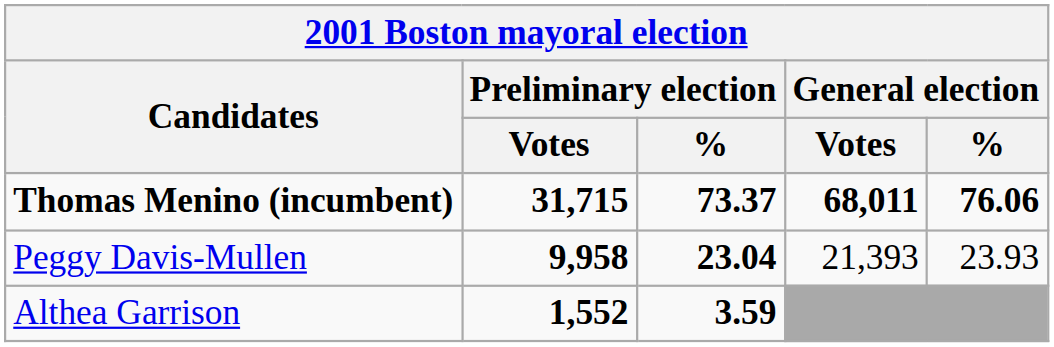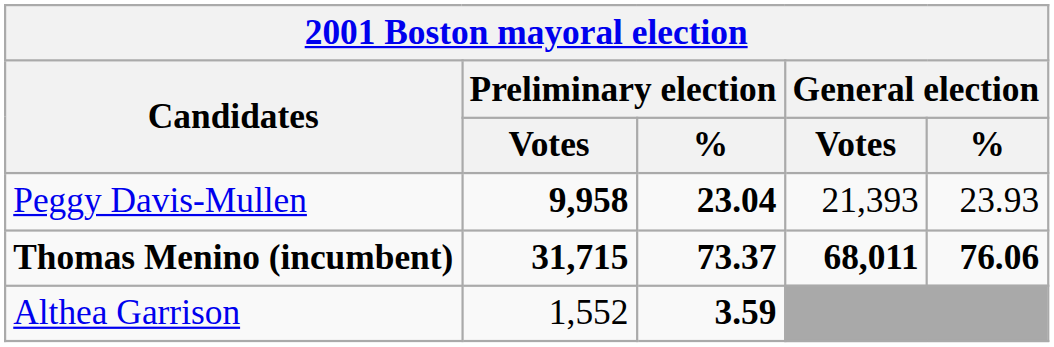rows swapped: Thomas Menino (incumbent) <-> Peggy Davis-Mullen
Althea Garrison | Preliminary election / Votes: bold -> normal
